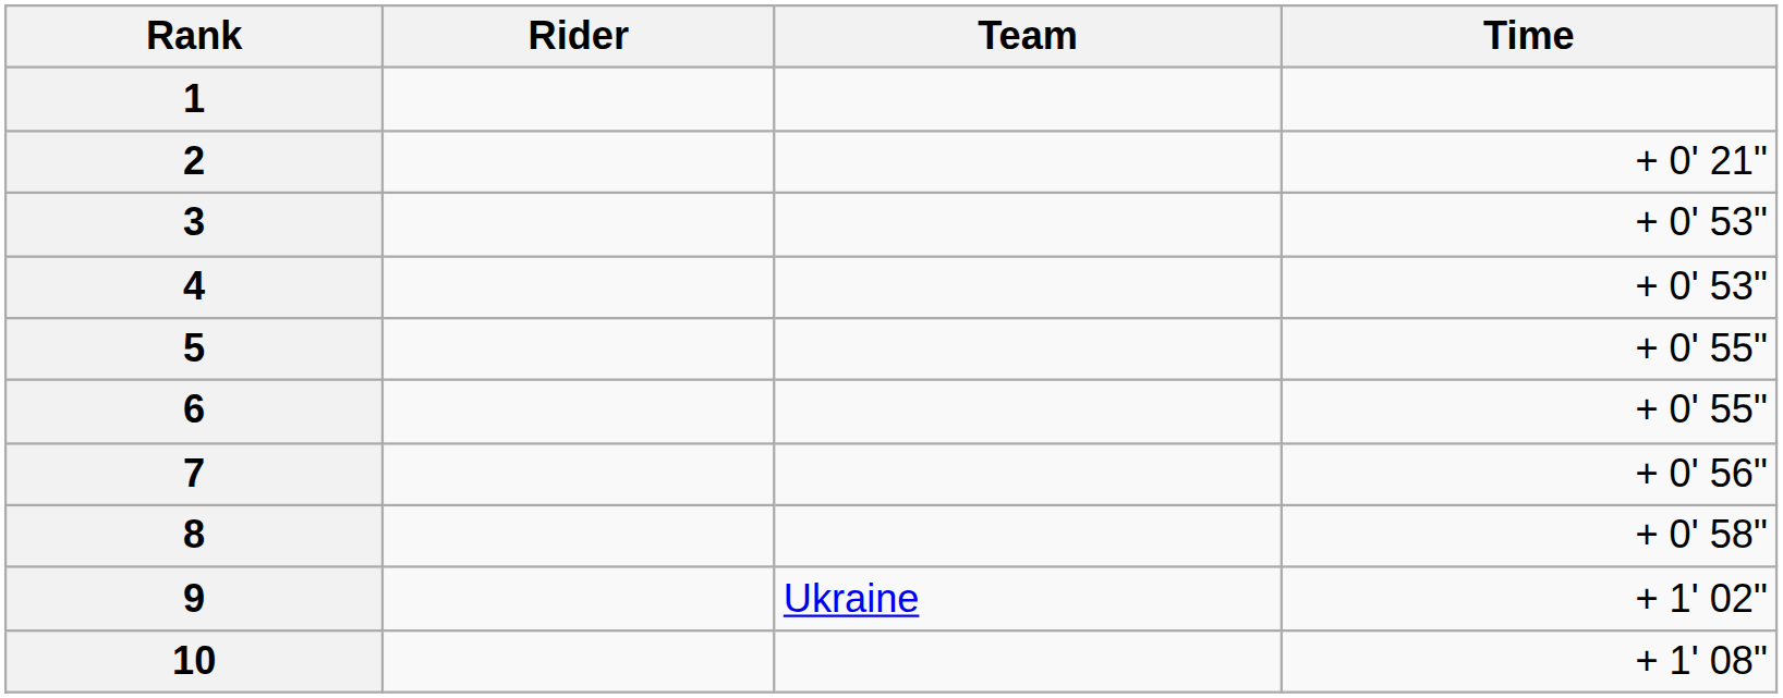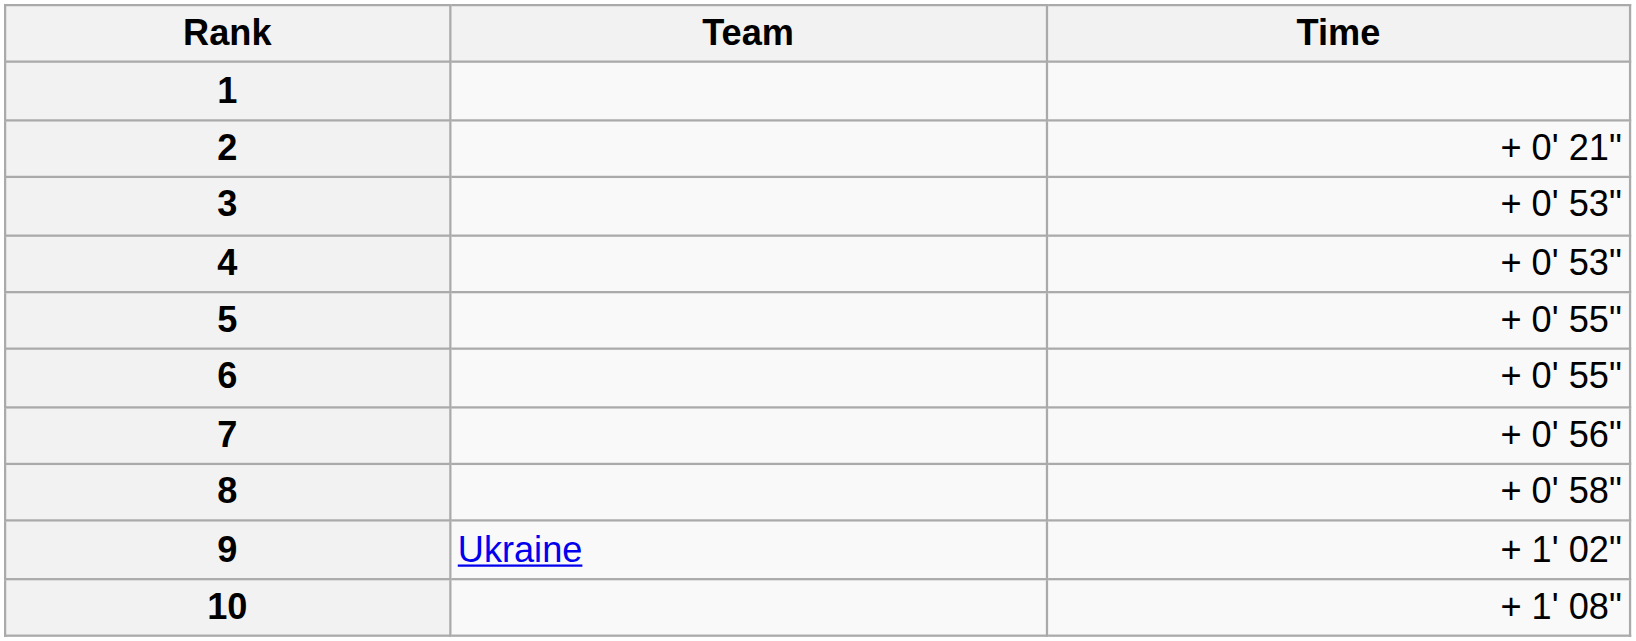- column: Rider
